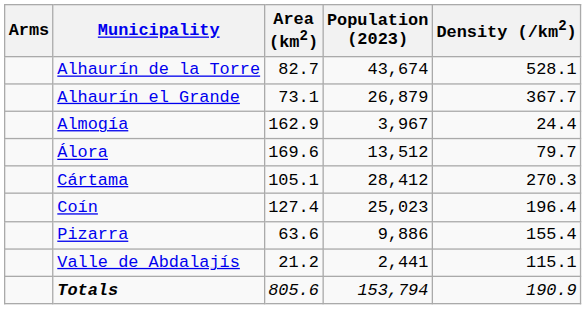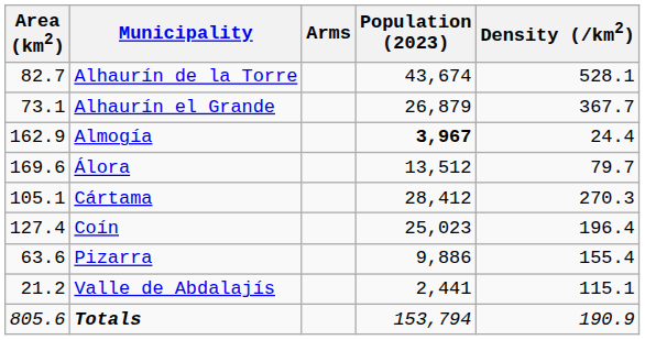columns swapped: Arms <-> Area (km2)
Almogía | Population (2023): normal -> bold
